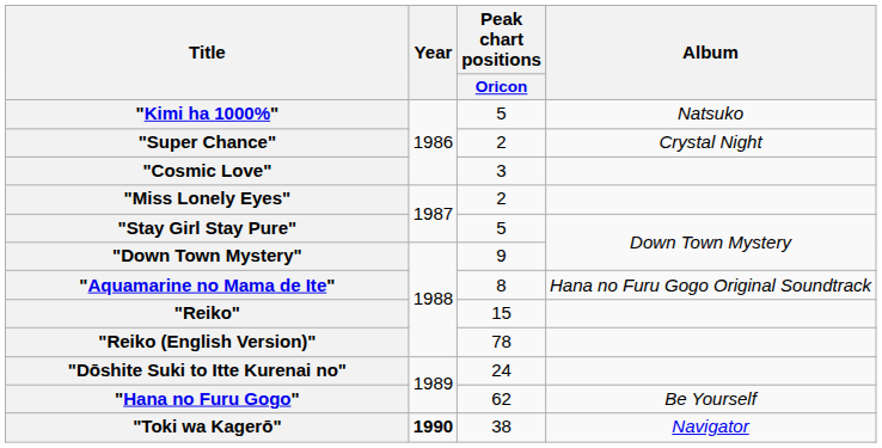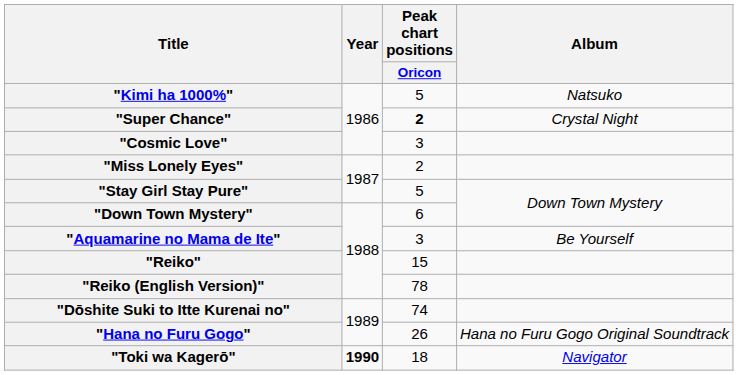"Super Chance" | Peak chart positions / Oricon: normal -> bold
"Down Town Mystery" | Peak chart positions / Oricon: 9 -> 6
"Aquamarine no Mama de Ite" | Peak chart positions / Oricon: 8 -> 3
"Aquamarine no Mama de Ite" | Album: Hana no Furu Gogo Original Soundtrack -> Be Yourself
"Dōshite Suki to Itte Kurenai no" | Peak chart positions / Oricon: 24 -> 74
"Hana no Furu Gogo" | Peak chart positions / Oricon: 62 -> 26
"Hana no Furu Gogo" | Album: Be Yourself -> Hana no Furu Gogo Original Soundtrack
"Toki wa Kagerō" | Peak chart positions / Oricon: 38 -> 18
